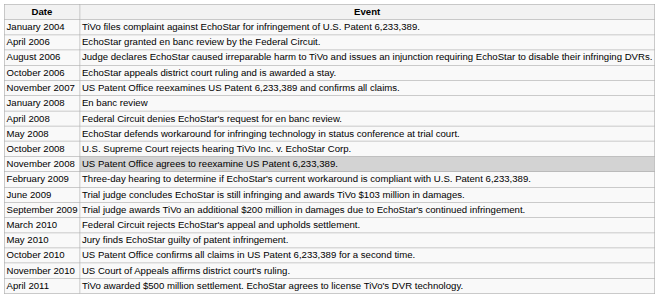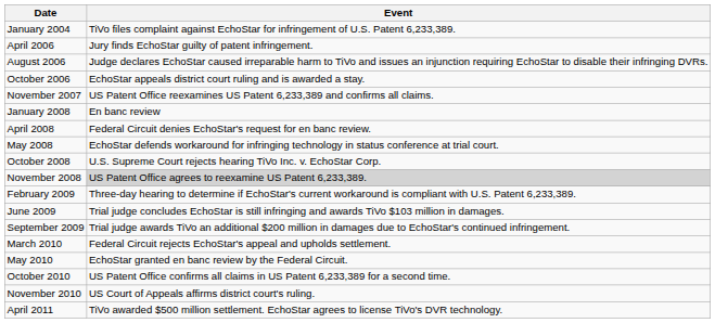April 2006 | Event: EchoStar granted en banc review by the Federal Circuit. -> Jury finds EchoStar guilty of patent infringement.
May 2010 | Event: Jury finds EchoStar guilty of patent infringement. -> EchoStar granted en banc review by the Federal Circuit.
